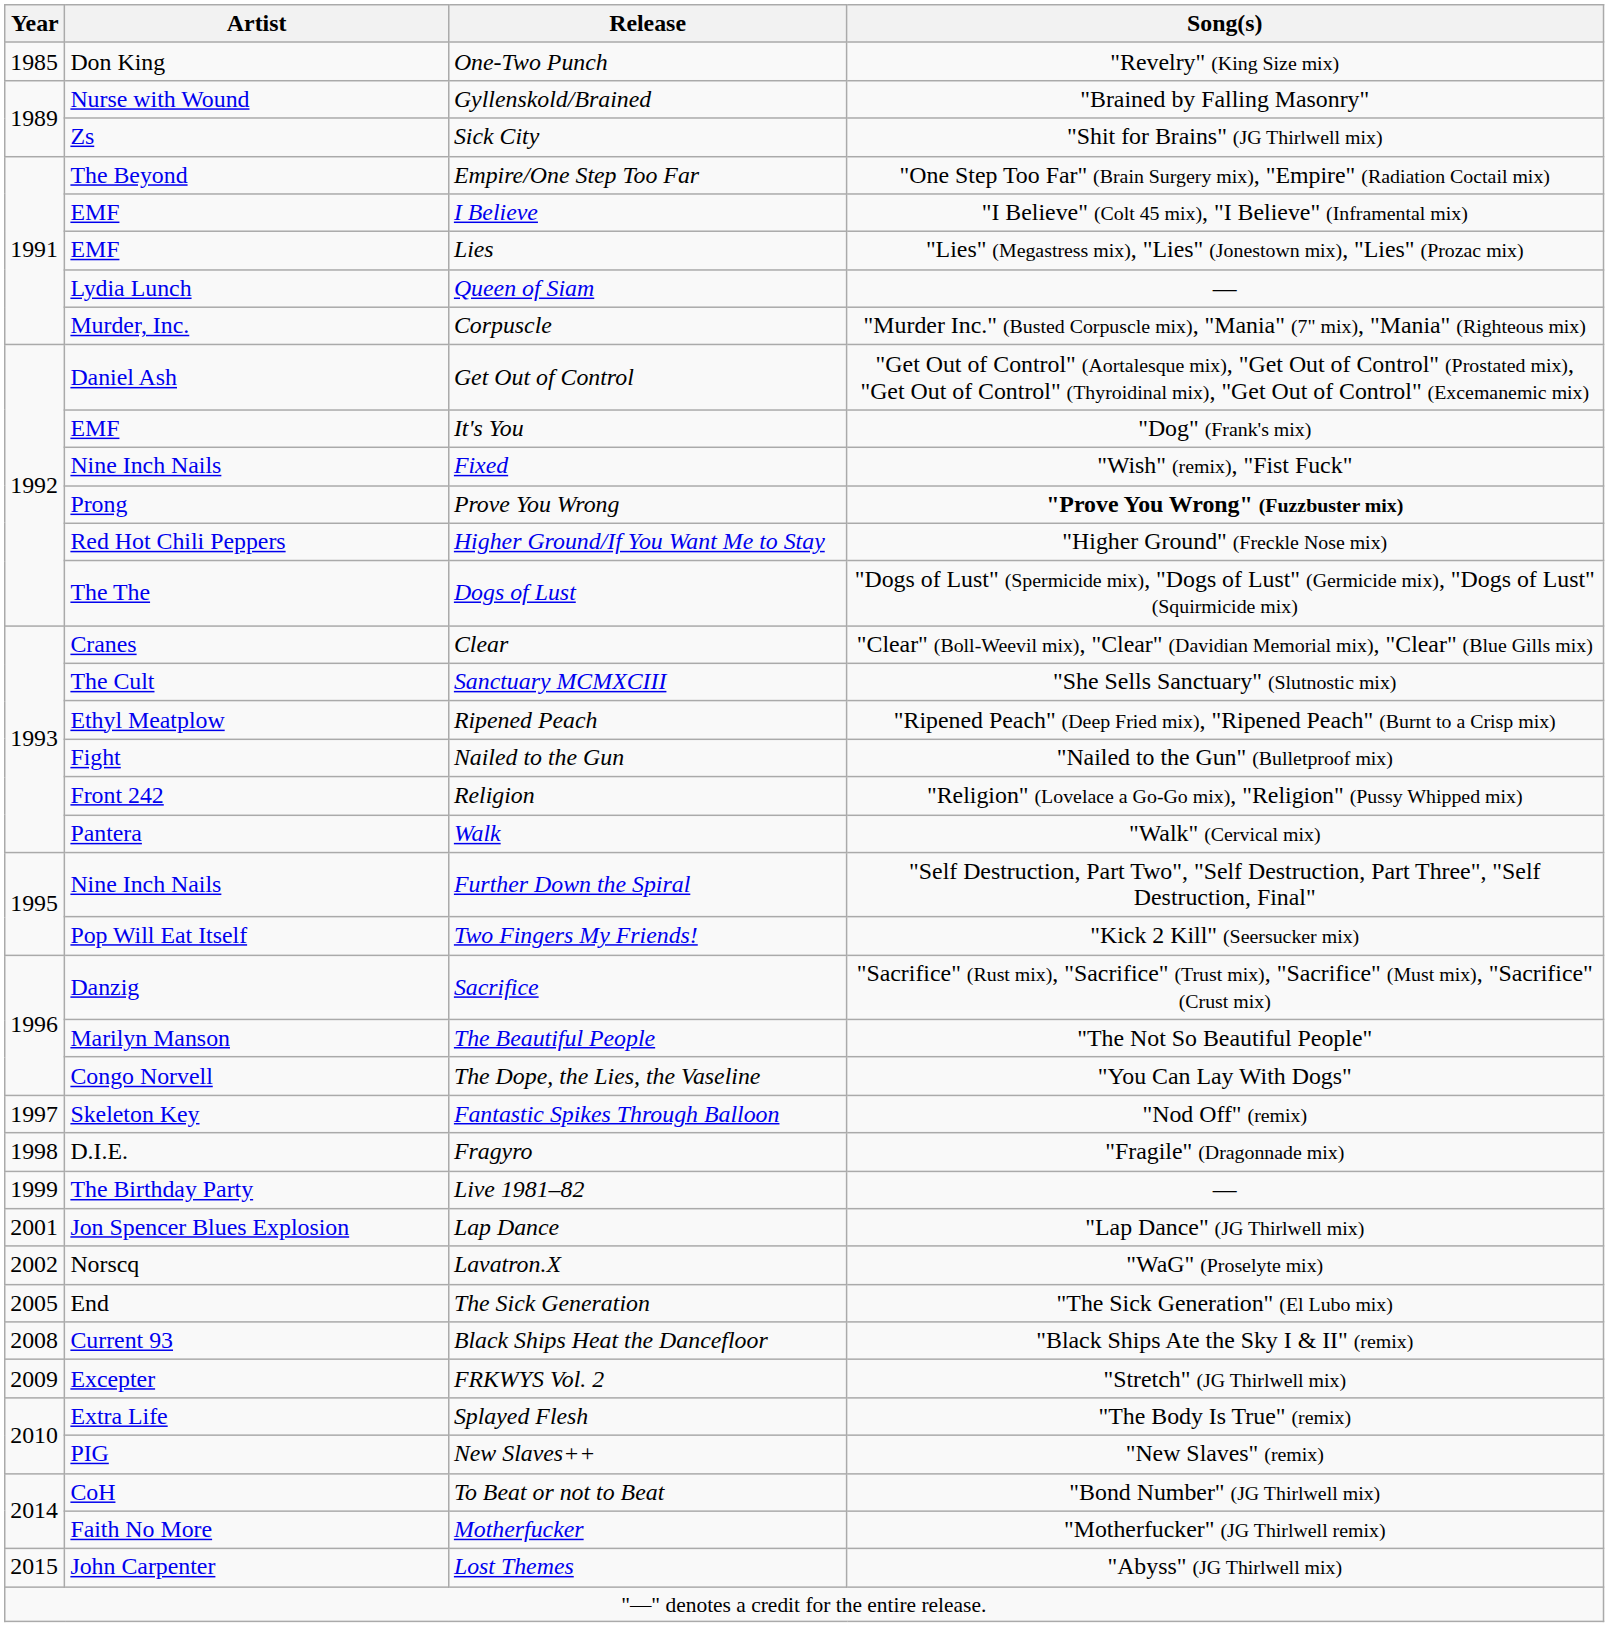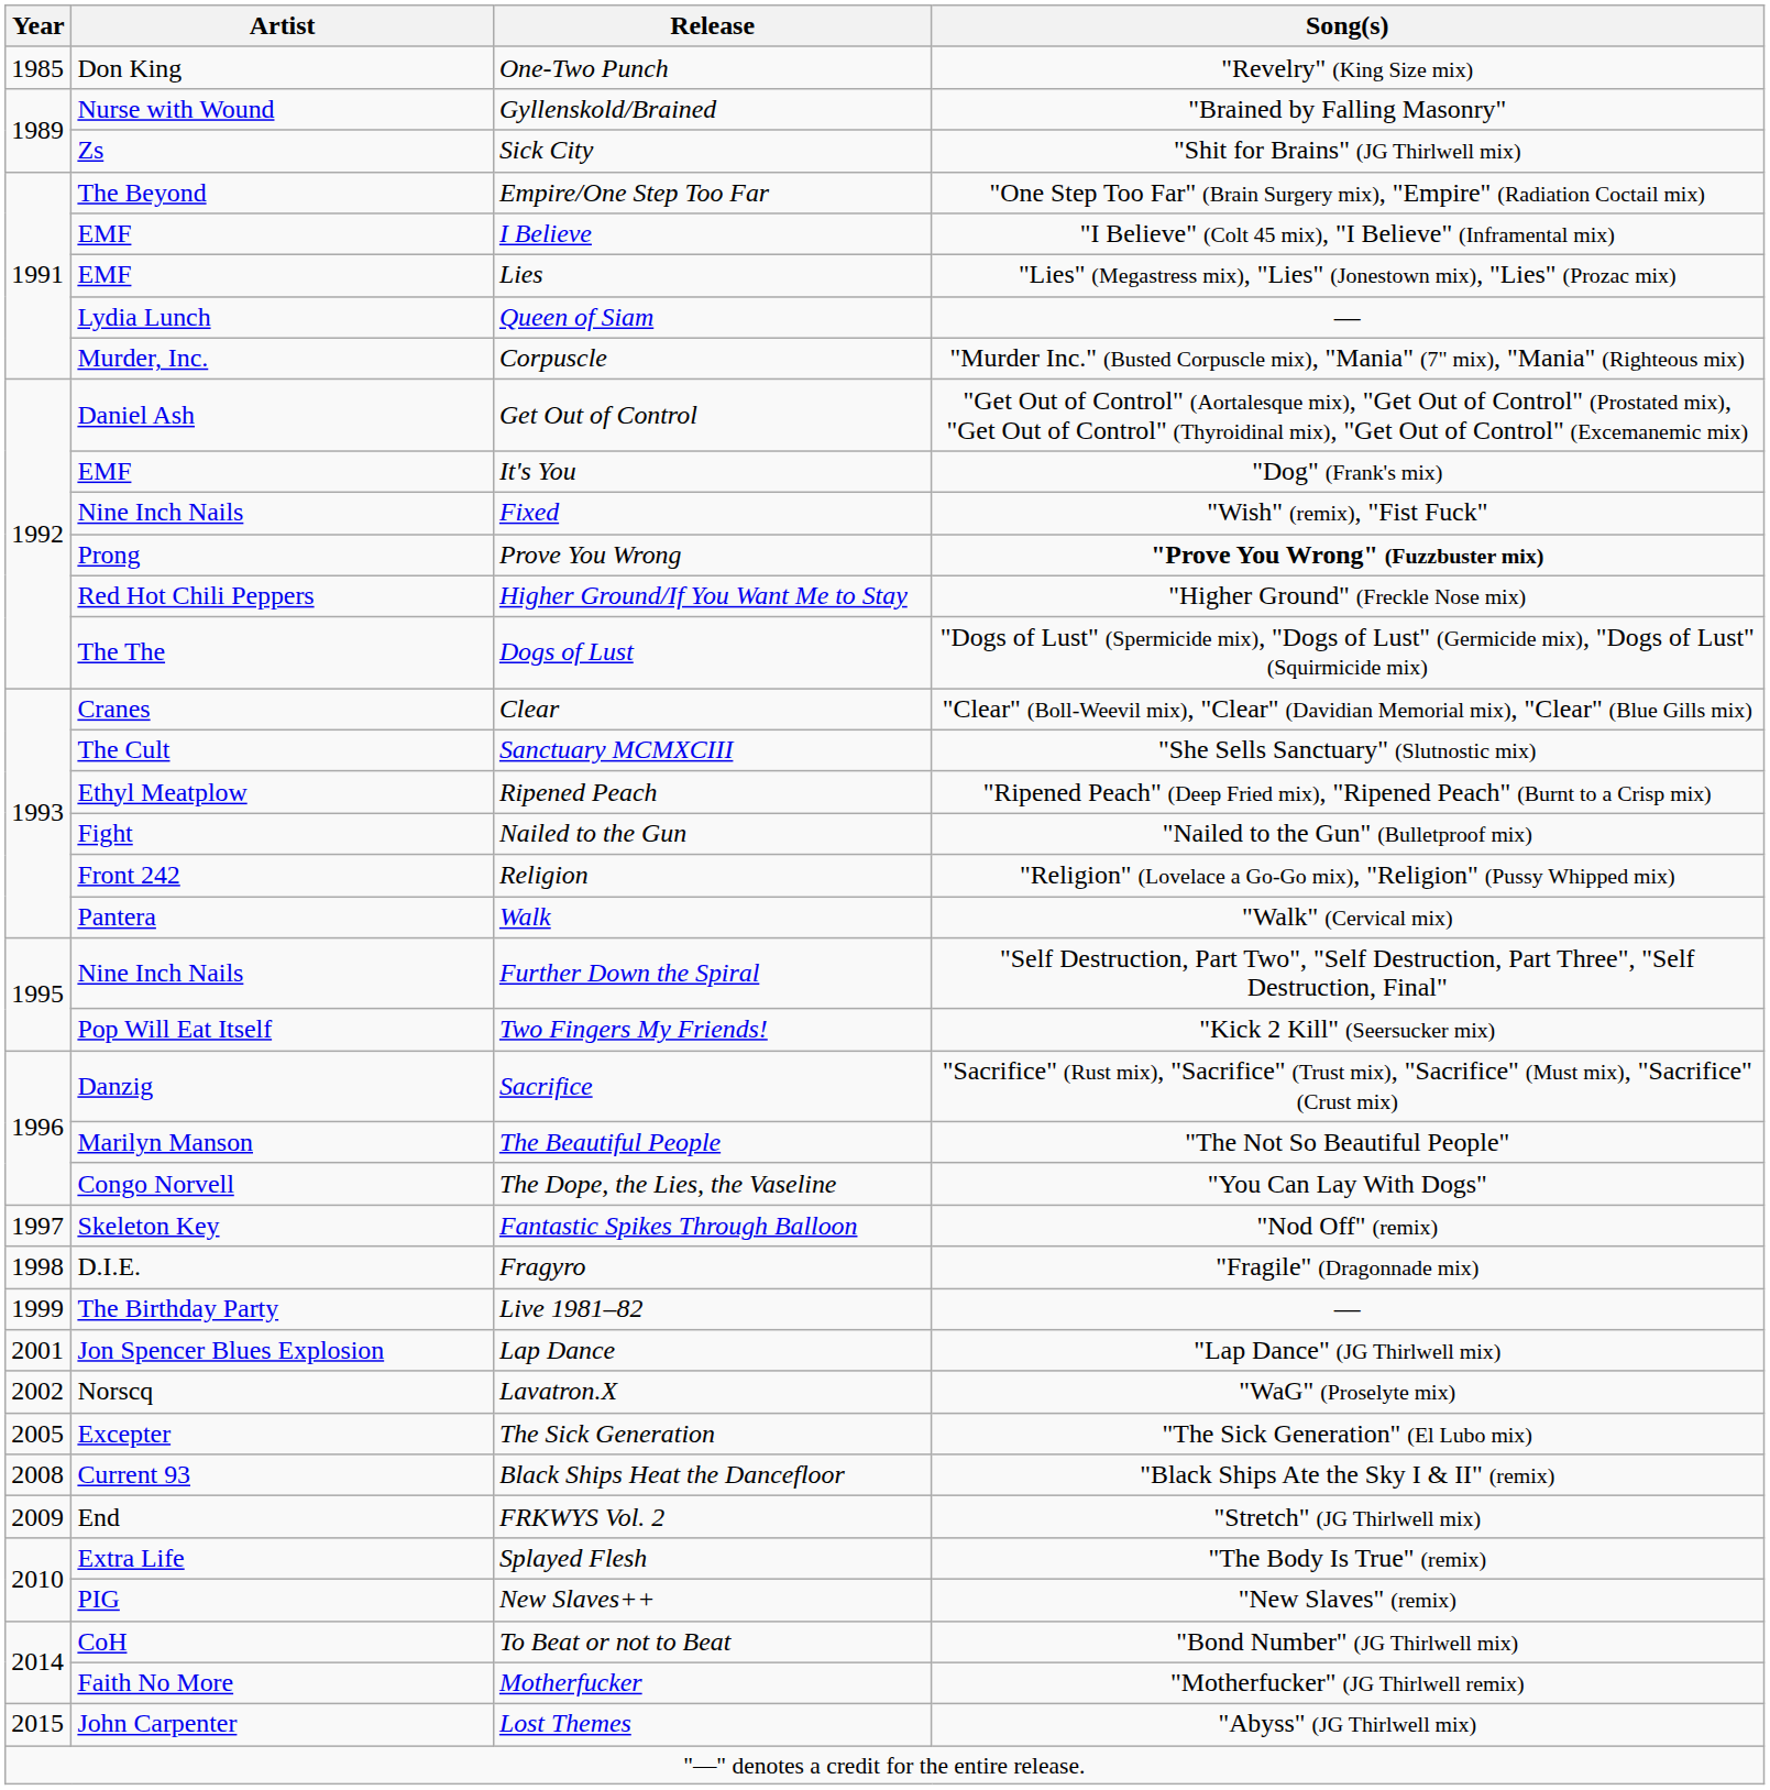The Sick Generation | Artist: End -> Excepter
FRKWYS Vol. 2 | Artist: Excepter -> End
